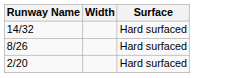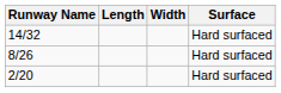+ column: Length
